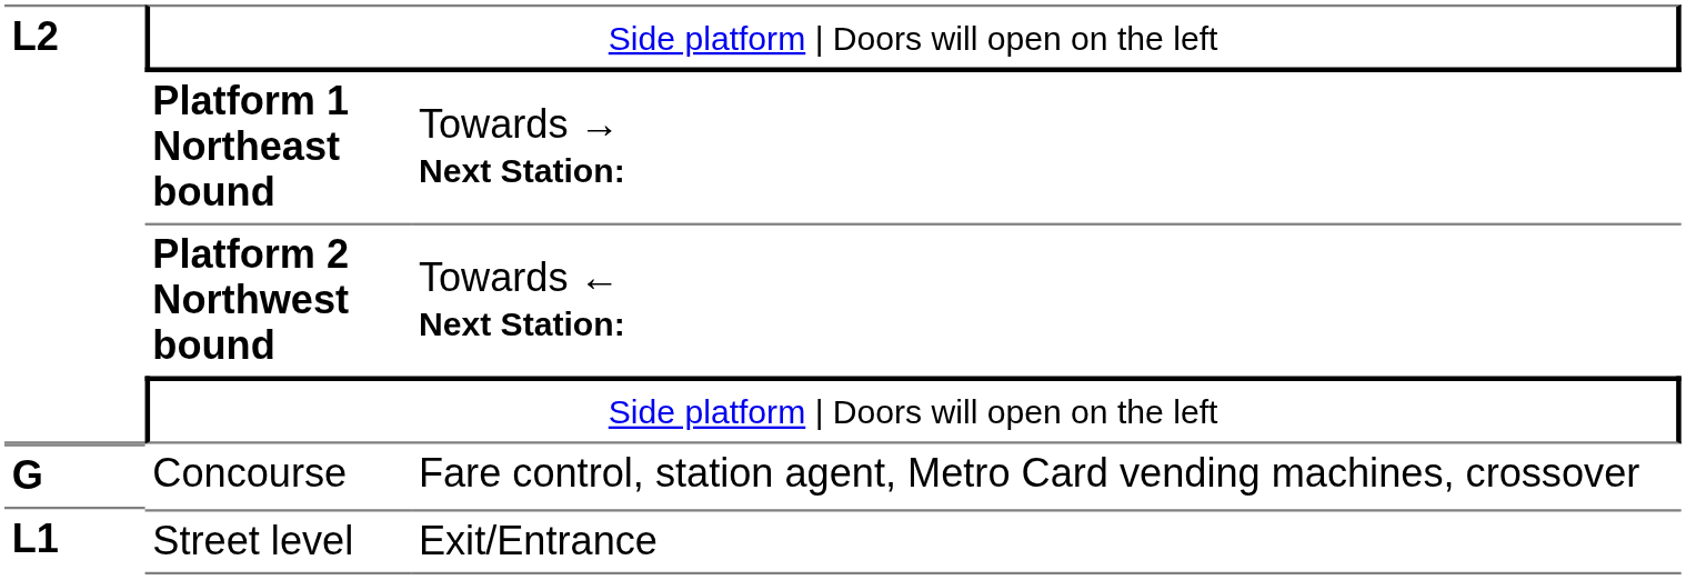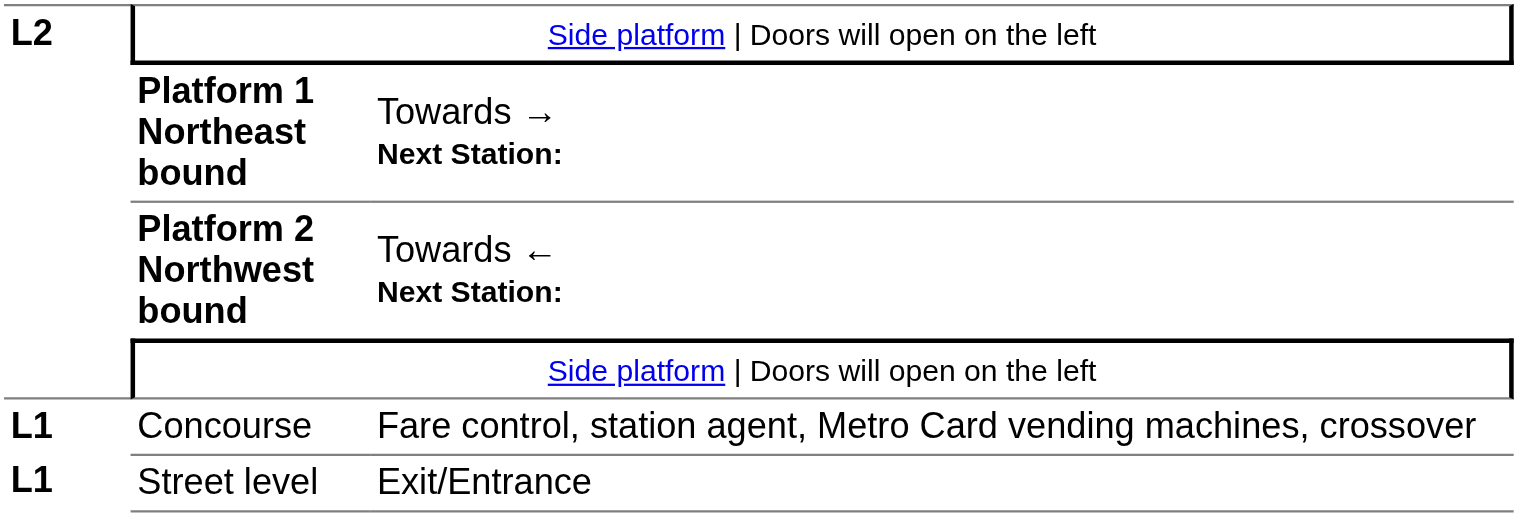Concourse | column 1: G -> L1
